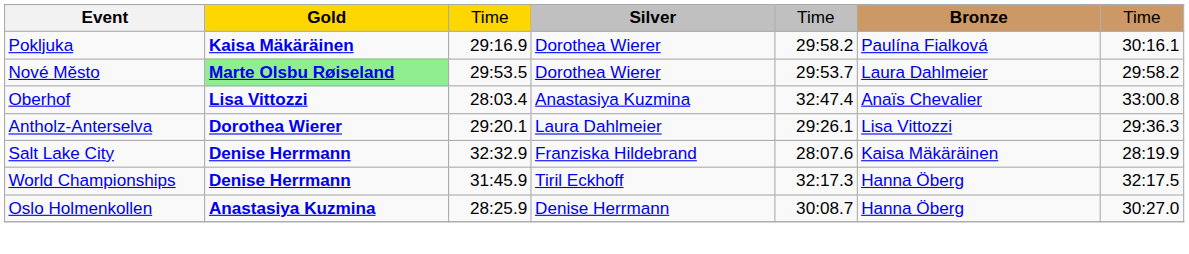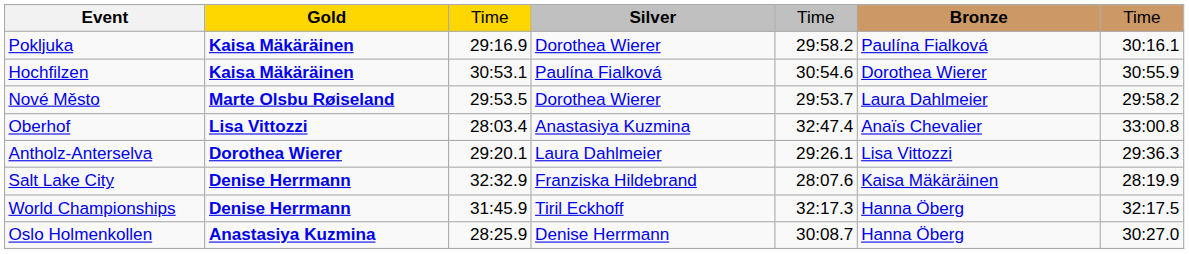+ row: Hochfilzen | Kaisa Mäkäräinen | 30:53.1 | Paulína Fialková | 30:54.6 | Dorothea Wierer | 30:55.9
Nové Město | Gold: lightgreen background -> no background
